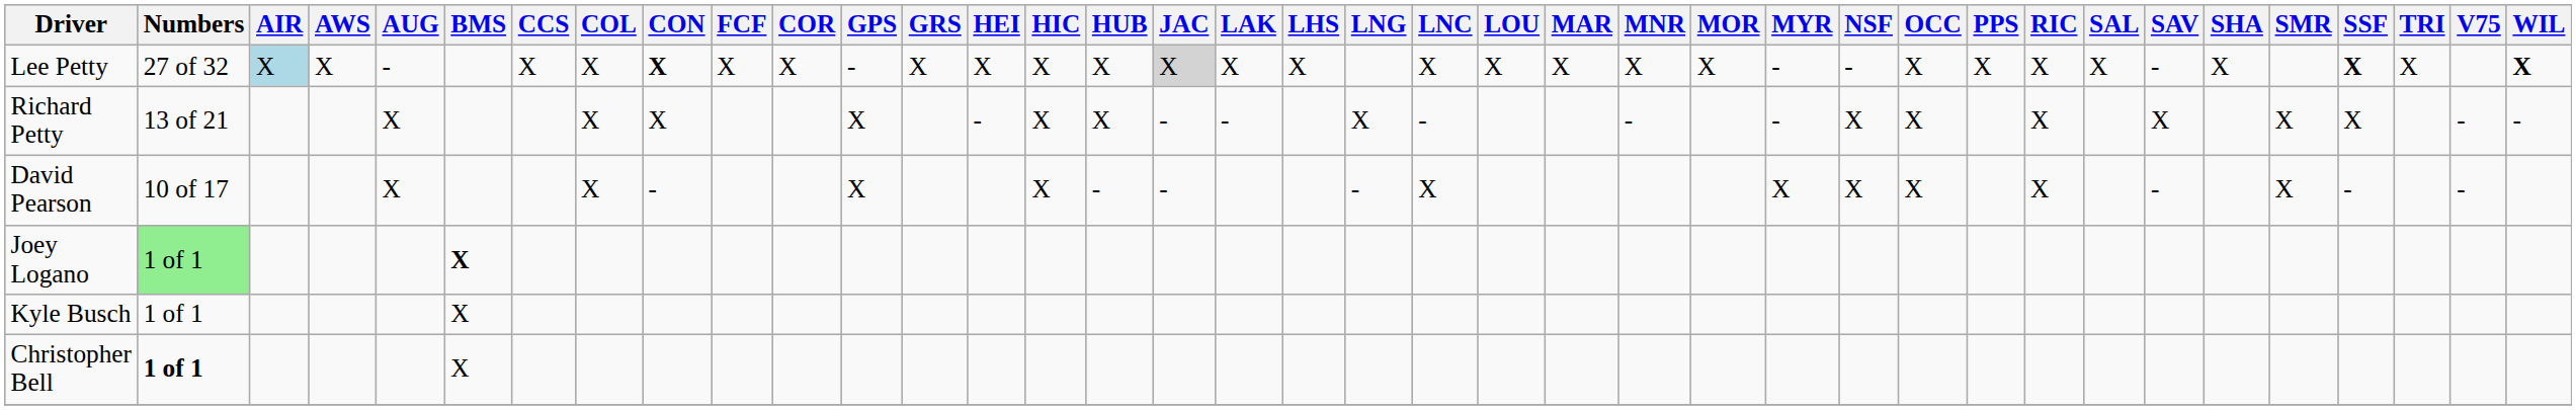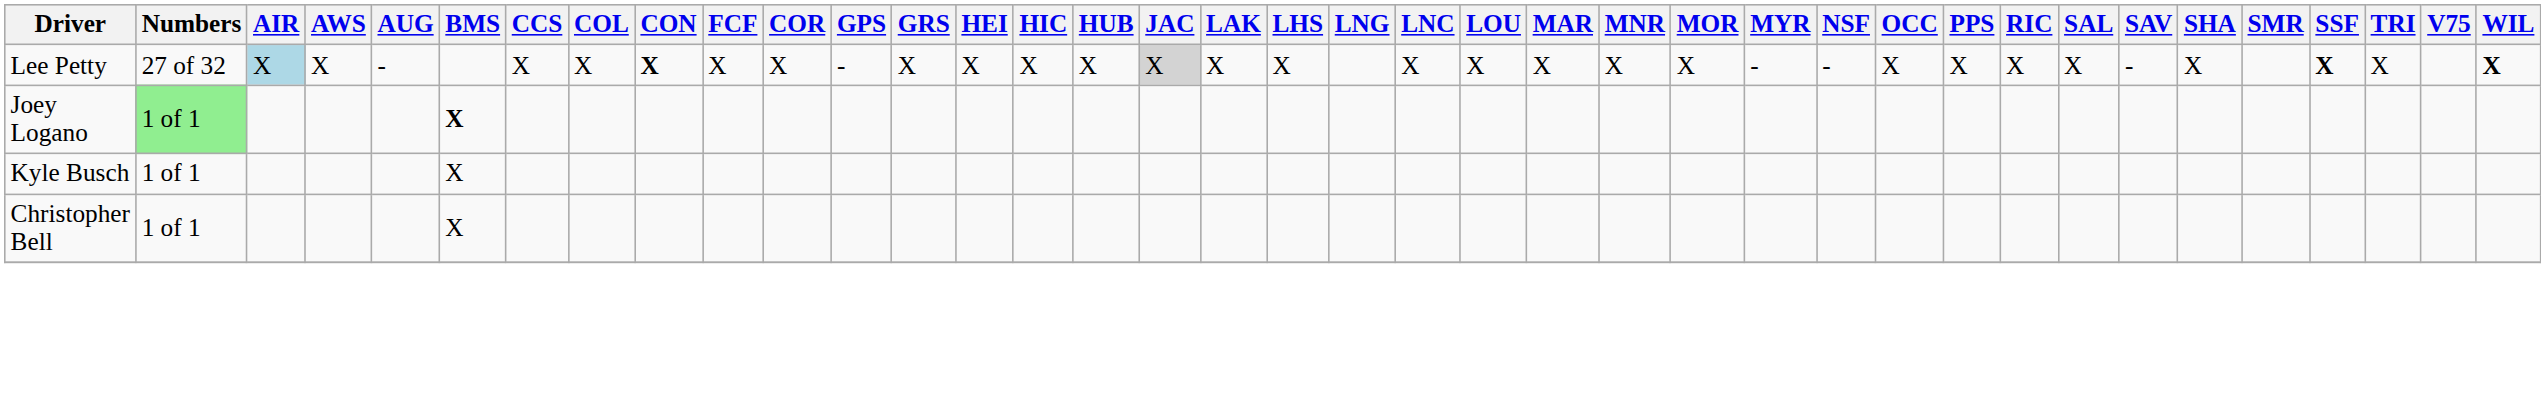- row: Richard Petty | 13 of 21 | X | X | X | X | - | X | X | - | - | X | - | - | - | X | X | X | X | X | X | - | -
- row: David Pearson | 10 of 17 | X | X | - | X | X | - | - | - | X | X | X | X | X | - | X | - | -
Christopher Bell | Numbers: bold -> normal
